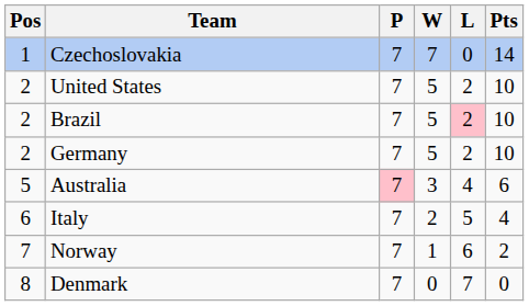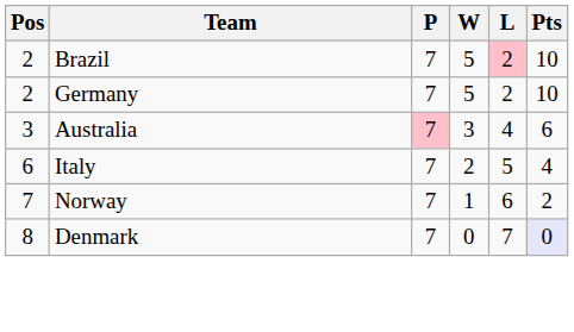- row: 1 | Czechoslovakia | 7 | 7 | 0 | 14
- row: 2 | United States | 7 | 5 | 2 | 10
Australia | Pos: 5 -> 3
Denmark | Pts: no background -> lavender background
